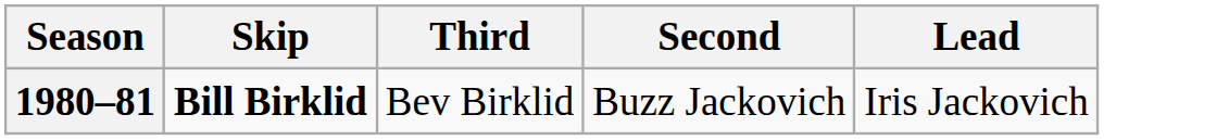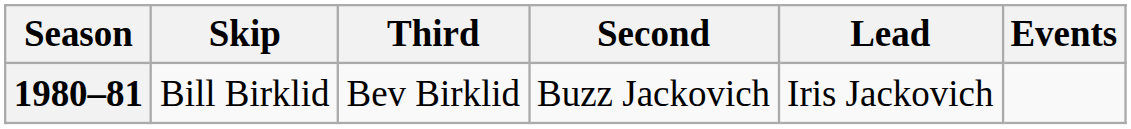+ column: Events
1980–81 | Skip: bold -> normal
